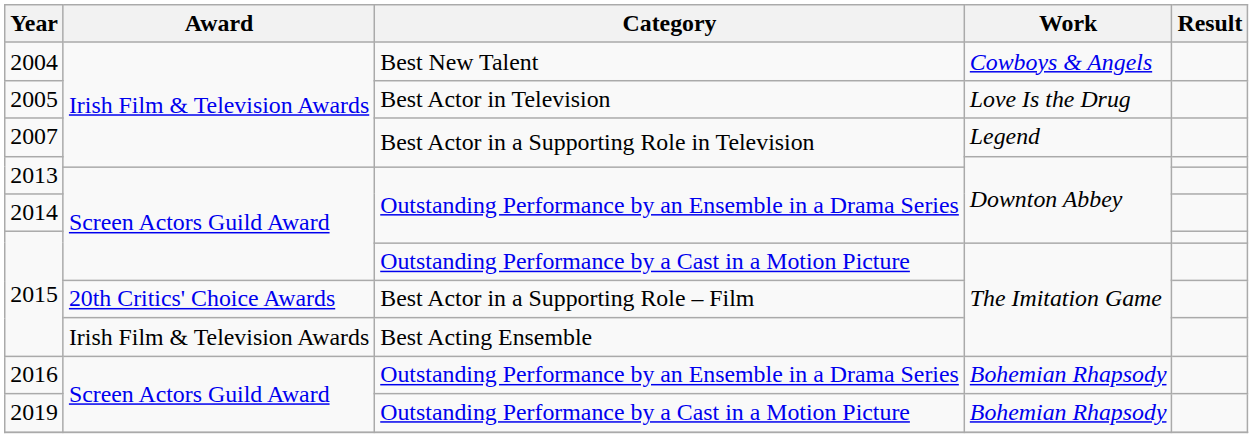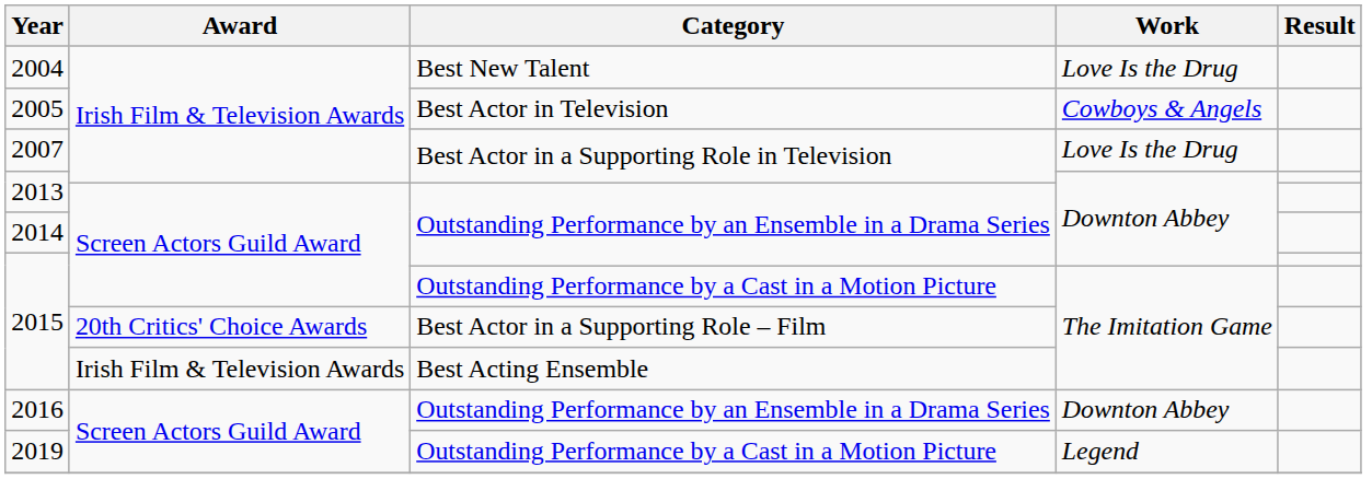2004 | Work: Cowboys & Angels -> Love Is the Drug
2005 | Work: Love Is the Drug -> Cowboys & Angels
2007 | Work: Legend -> Love Is the Drug
2016 | Work: Bohemian Rhapsody -> Downton Abbey
2019 | Work: Bohemian Rhapsody -> Legend
